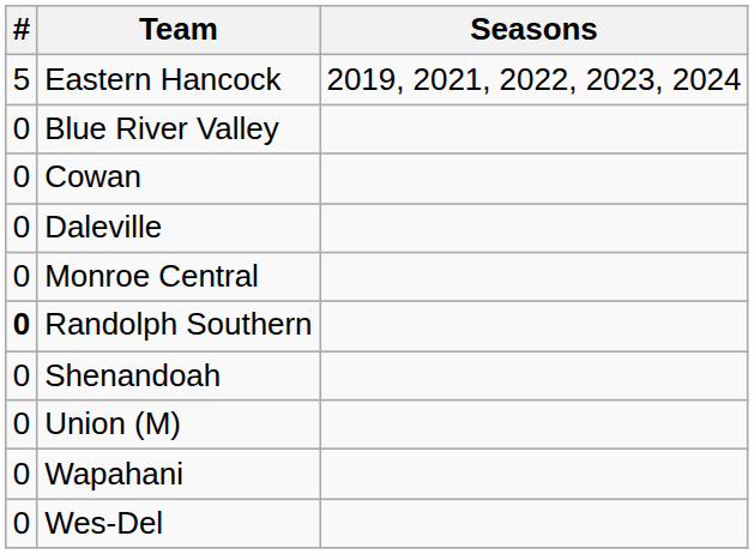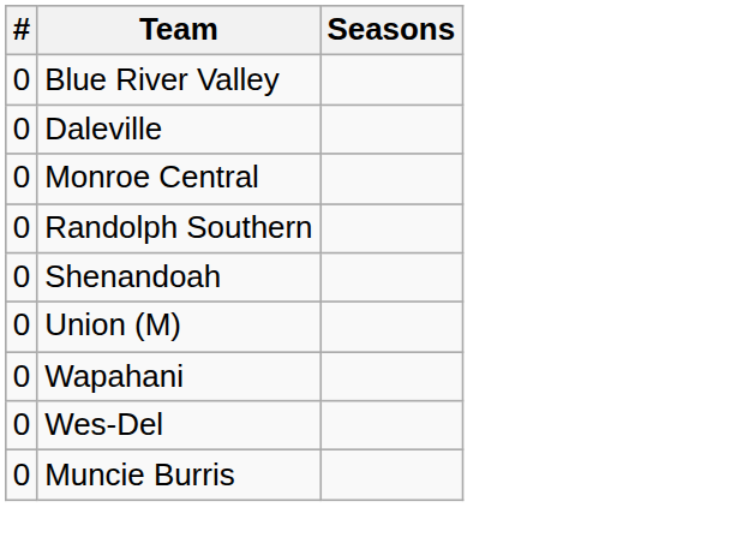- row: 5 | Eastern Hancock | 2019, 2021, 2022, 2023, 2024
- row: 0 | Cowan
Randolph Southern | #: bold -> normal
+ row: 0 | Muncie Burris
